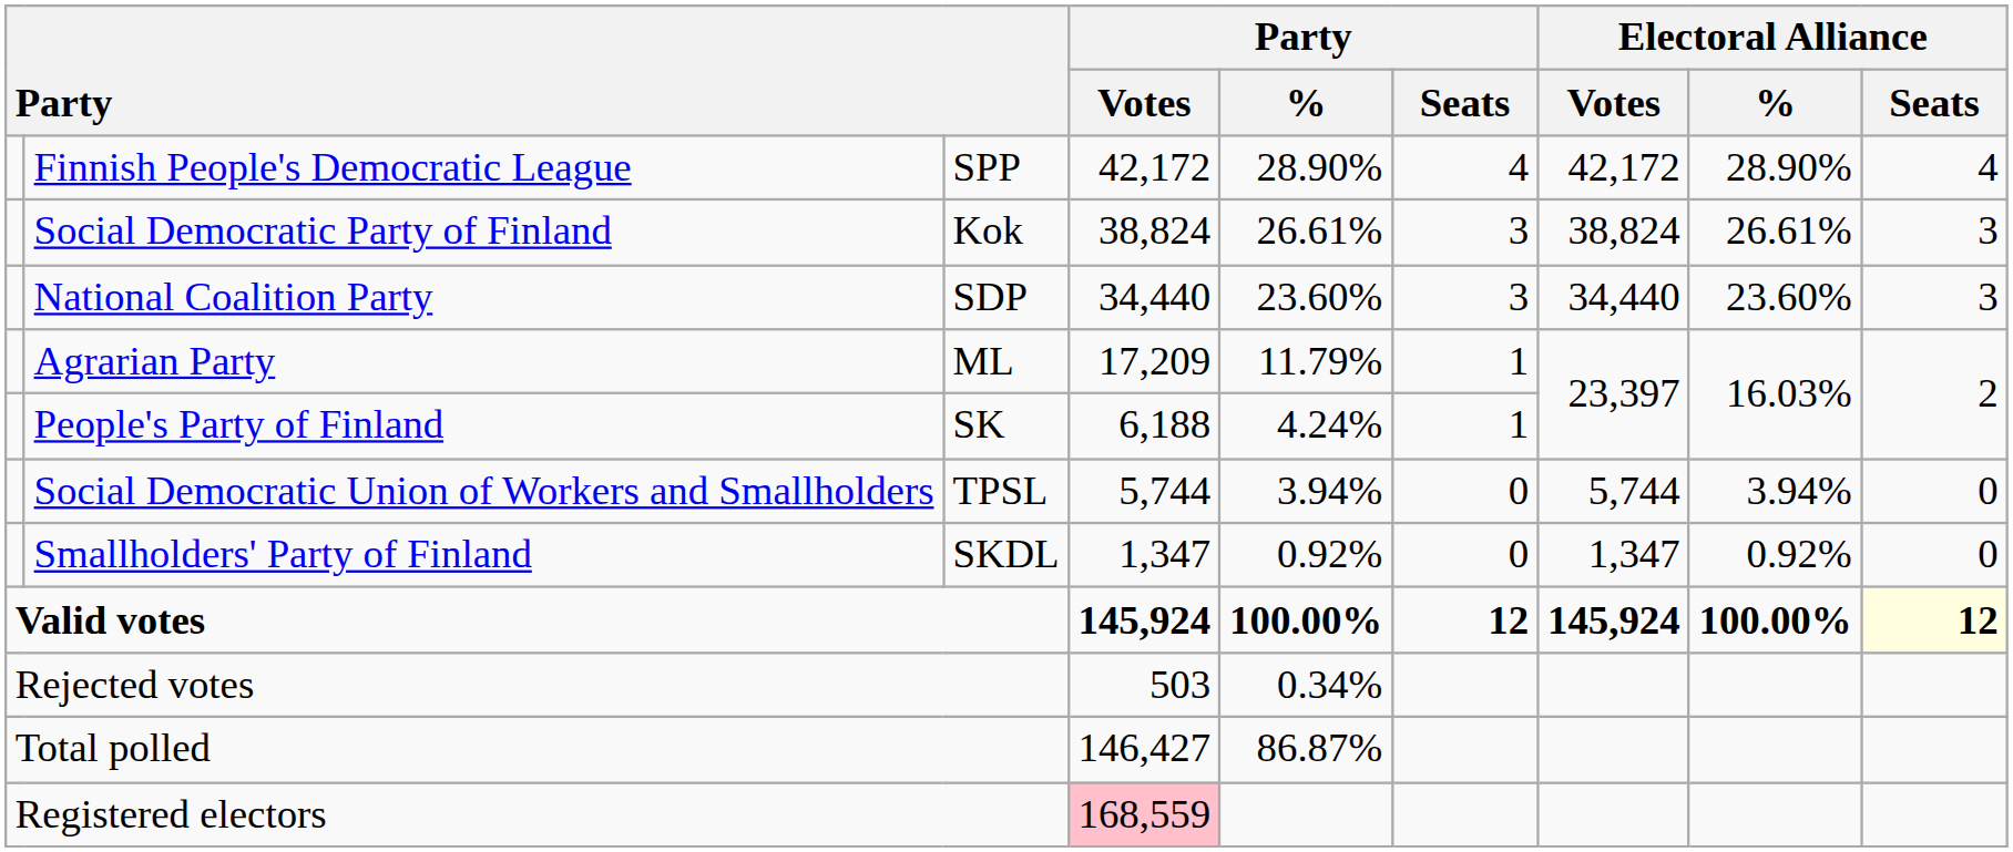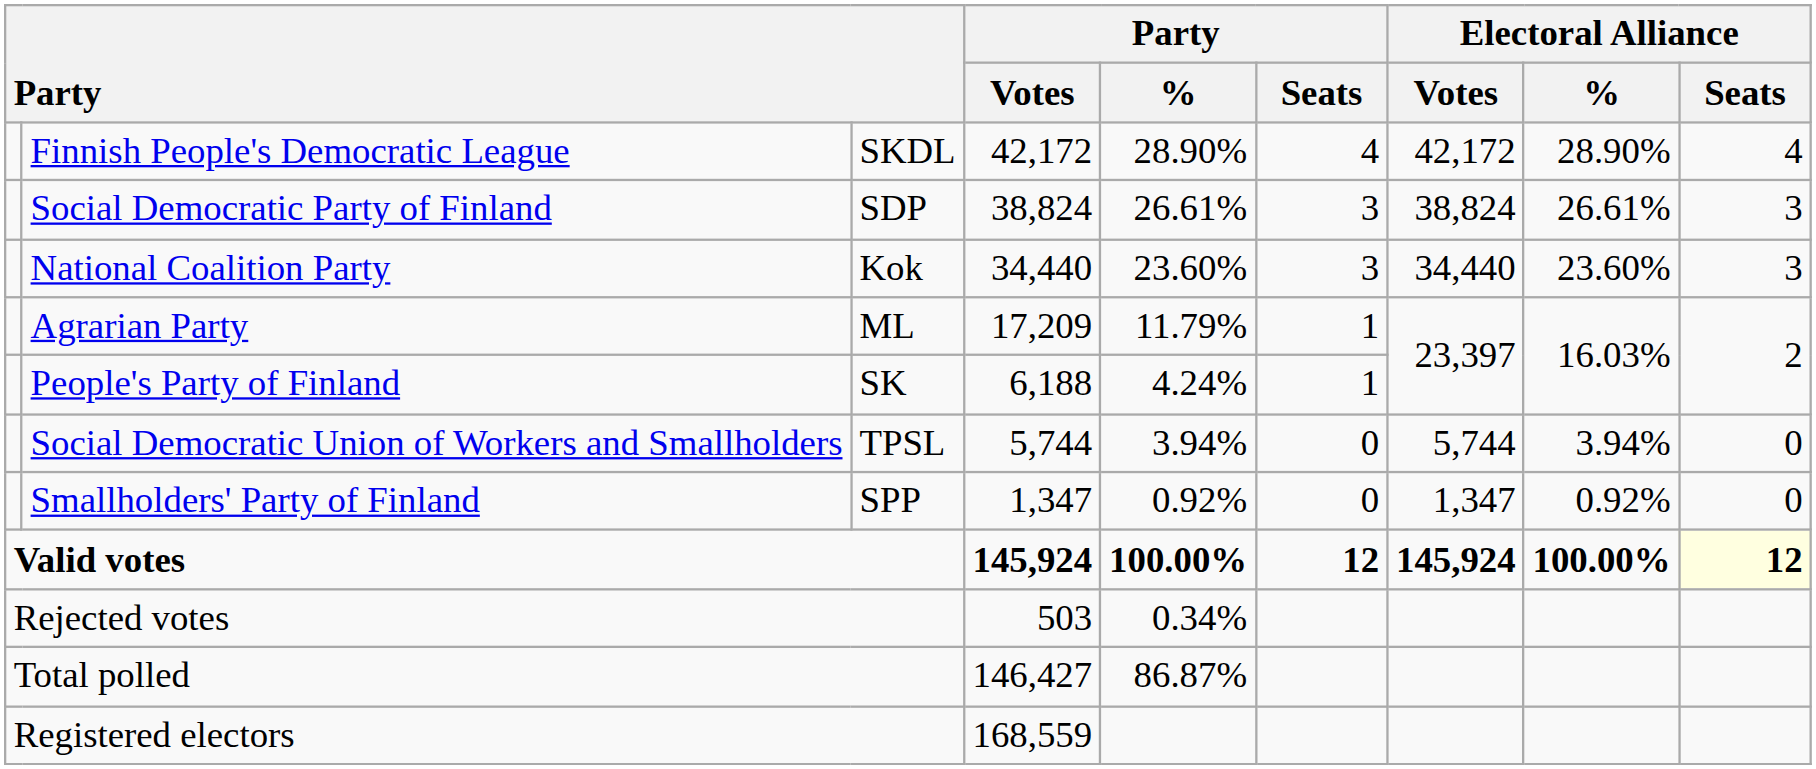Finnish People's Democratic League | column 3: SPP -> SKDL
Social Democratic Party of Finland | column 3: Kok -> SDP
National Coalition Party | column 3: SDP -> Kok
Smallholders' Party of Finland | column 3: SKDL -> SPP
Registered electors | Party / Votes: pink background -> no background
